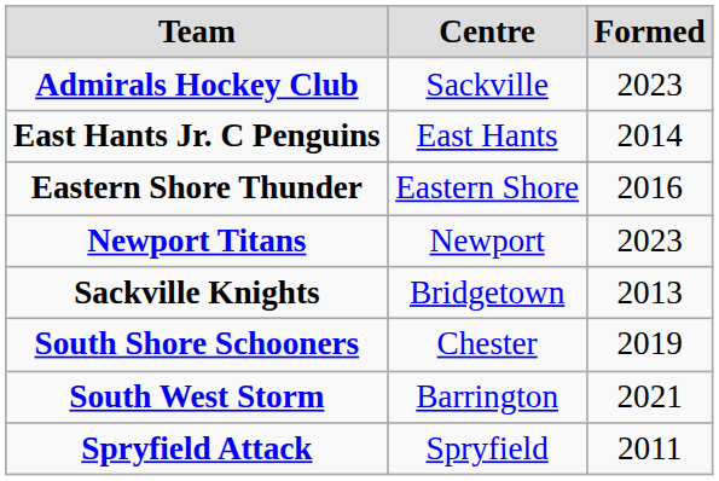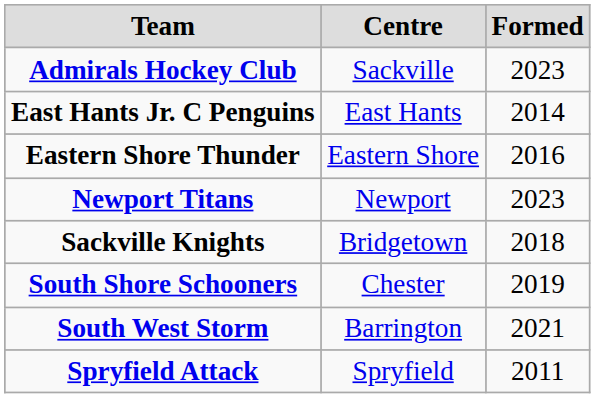Sackville Knights | Formed: 2013 -> 2018
